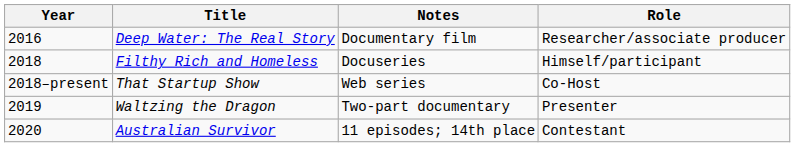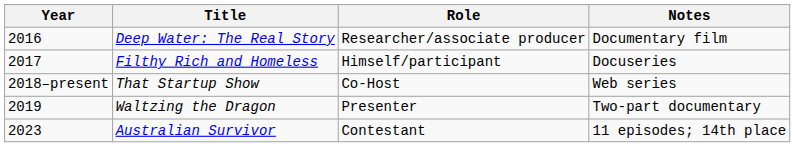columns swapped: Role <-> Notes
Filthy Rich and Homeless | Year: 2018 -> 2017
Australian Survivor | Year: 2020 -> 2023
